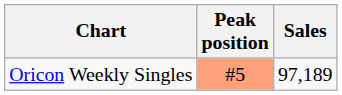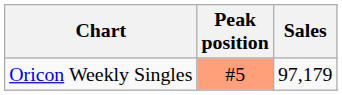Oricon Weekly Singles | Sales: 97,189 -> 97,179
